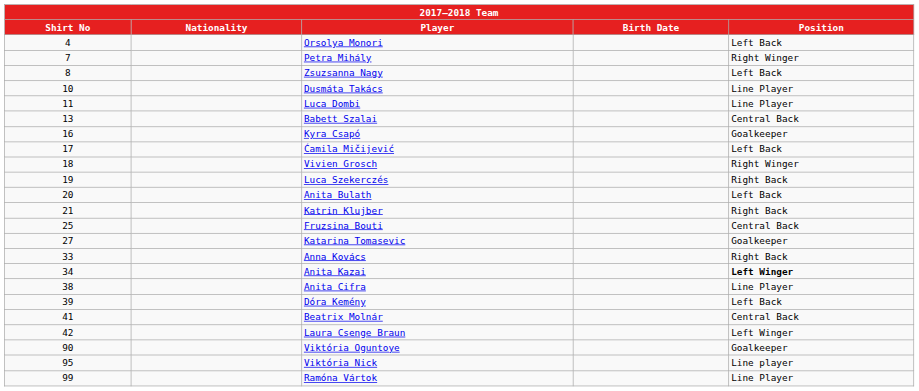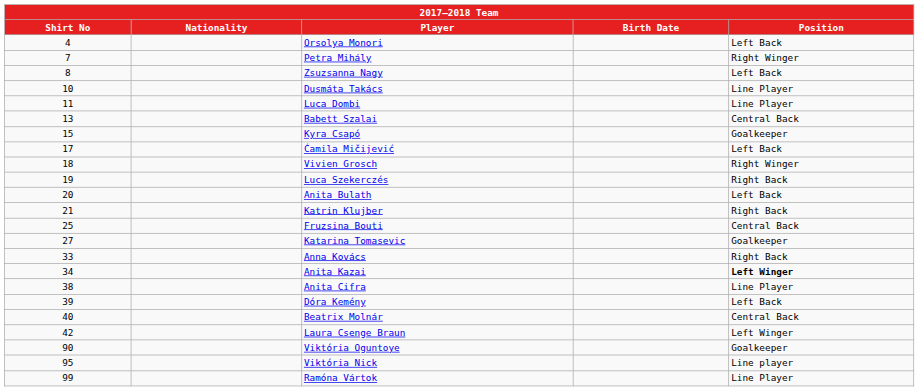Kyra Csapó | Shirt No: 16 -> 15
Beatrix Molnár | Shirt No: 41 -> 40
